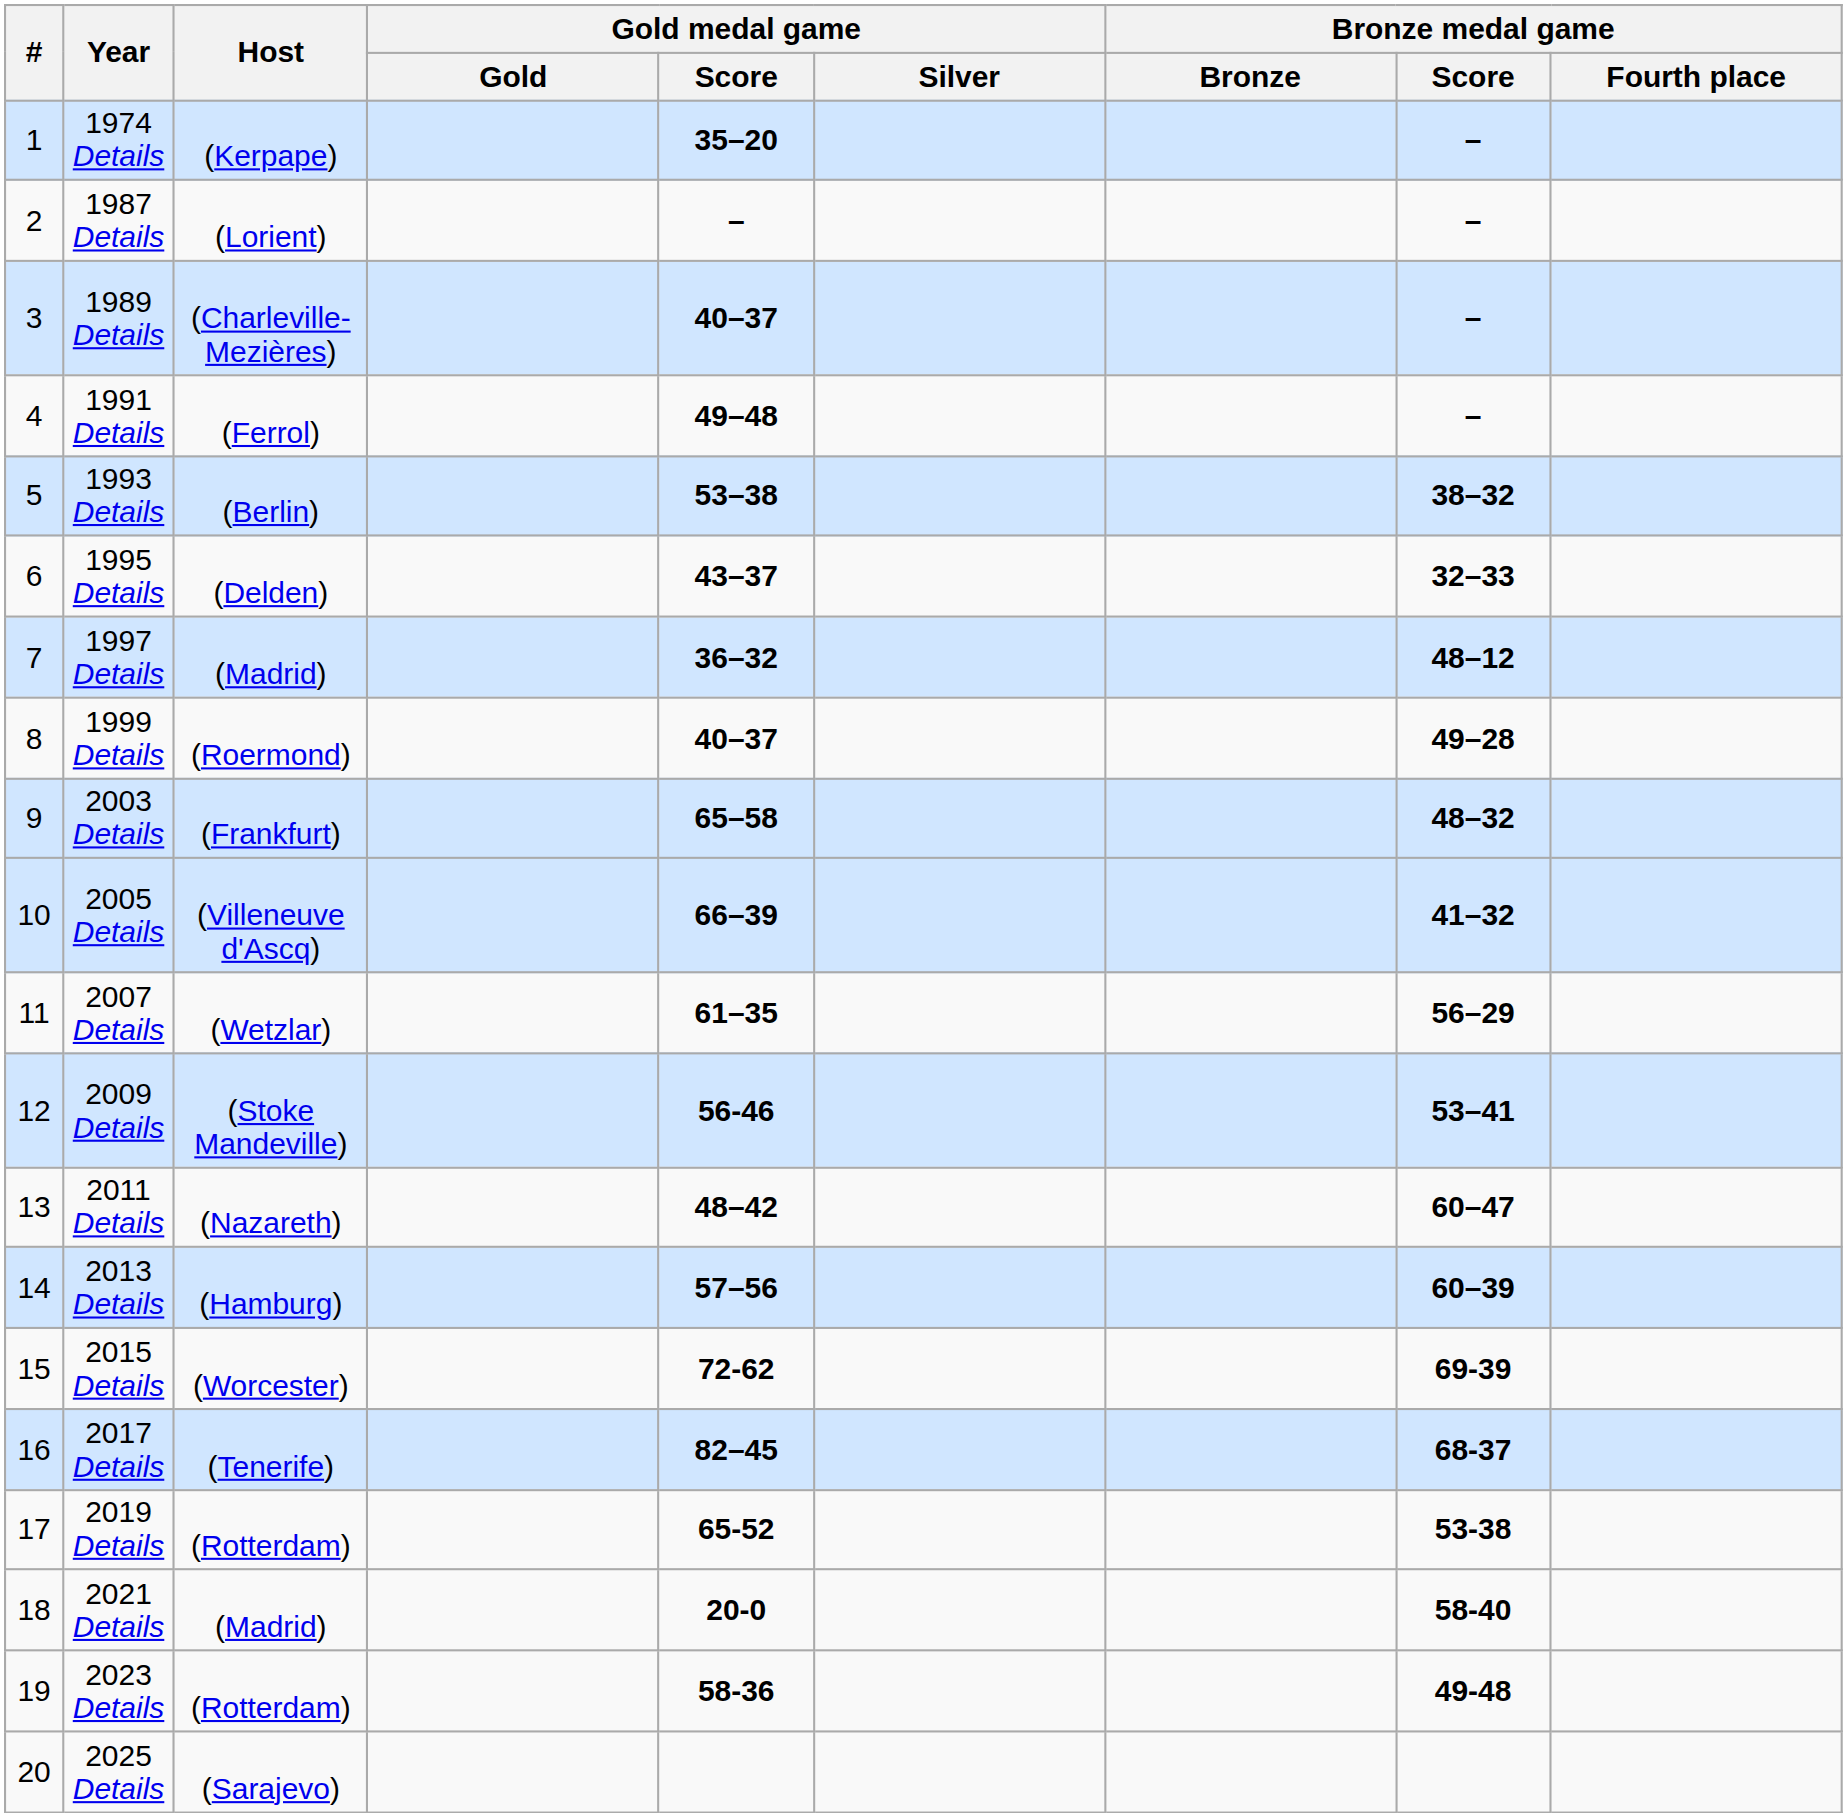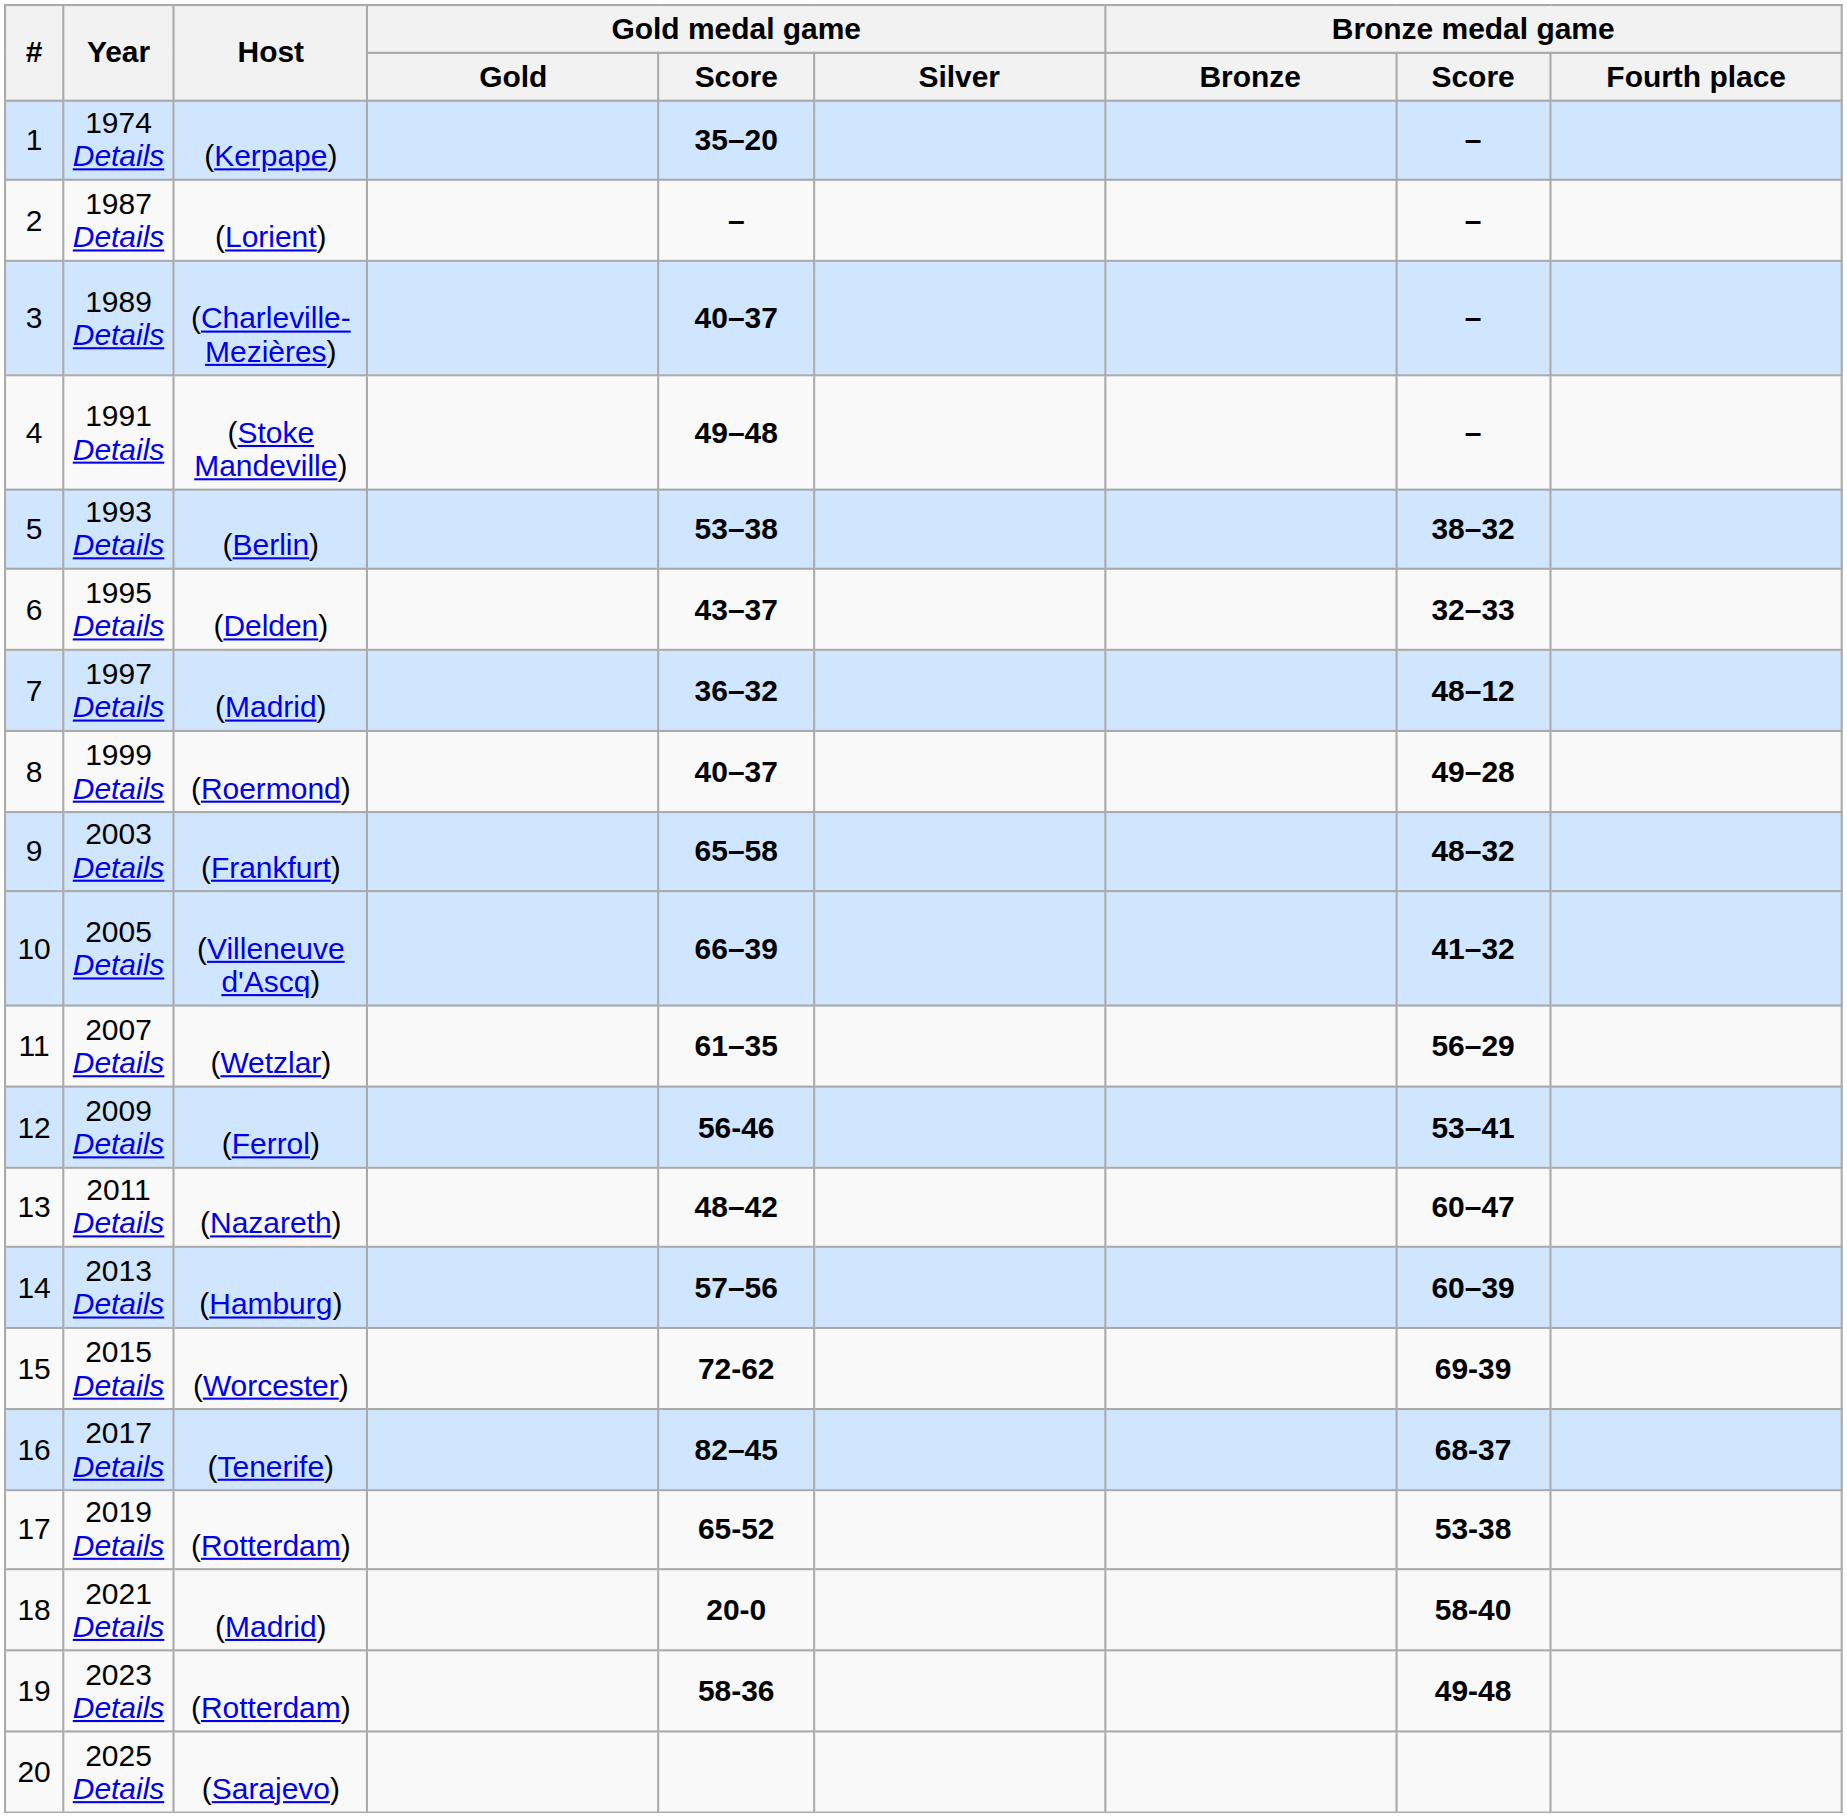1991 Details | Host: (Ferrol) -> (Stoke Mandeville)
2009 Details | Host: (Stoke Mandeville) -> (Ferrol)
